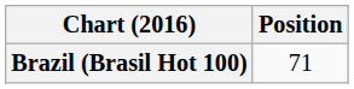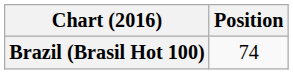Brazil (Brasil Hot 100) | Position: 71 -> 74
